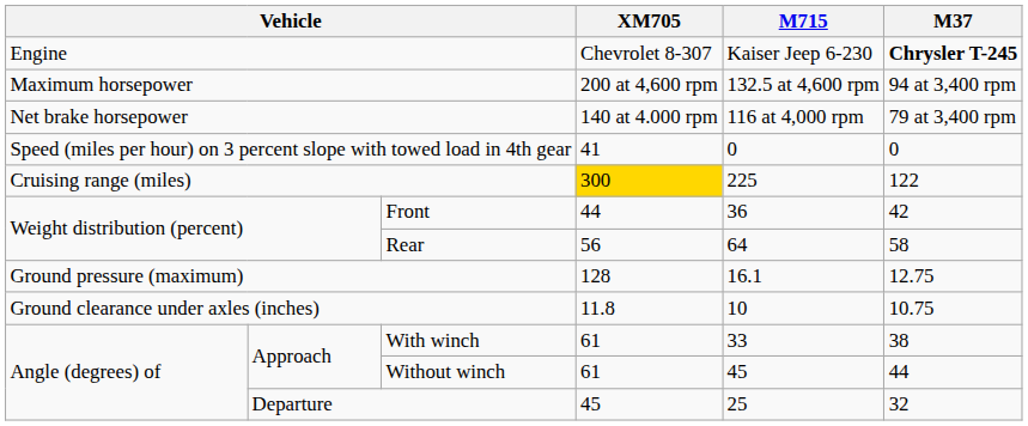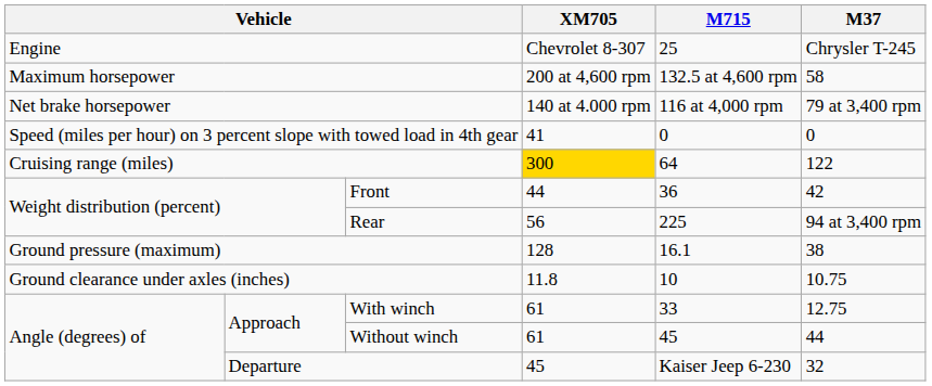Engine | M715: Kaiser Jeep 6-230 -> 25
Engine | M37: bold -> normal
Maximum horsepower | M37: 94 at 3,400 rpm -> 58
Cruising range (miles) | M715: 225 -> 64
Rear | M715: 64 -> 225
Rear | M37: 58 -> 94 at 3,400 rpm
Ground pressure (maximum) | M37: 12.75 -> 38
With winch | M37: 38 -> 12.75
Departure | M715: 25 -> Kaiser Jeep 6-230
